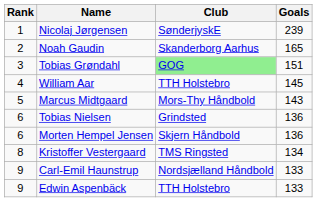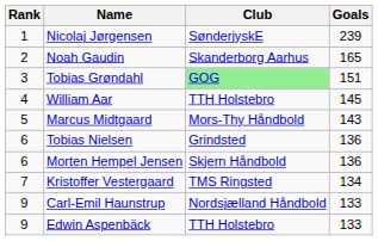Kristoffer Vestergaard | Rank: 8 -> 7
